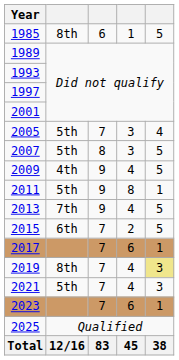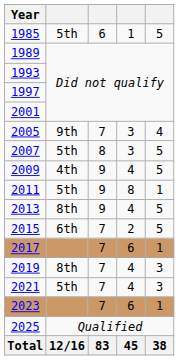1985 | column 2: 8th -> 5th
2005 | column 2: 5th -> 9th
2013 | column 2: 7th -> 8th
2019 | column 5: khaki background -> no background
